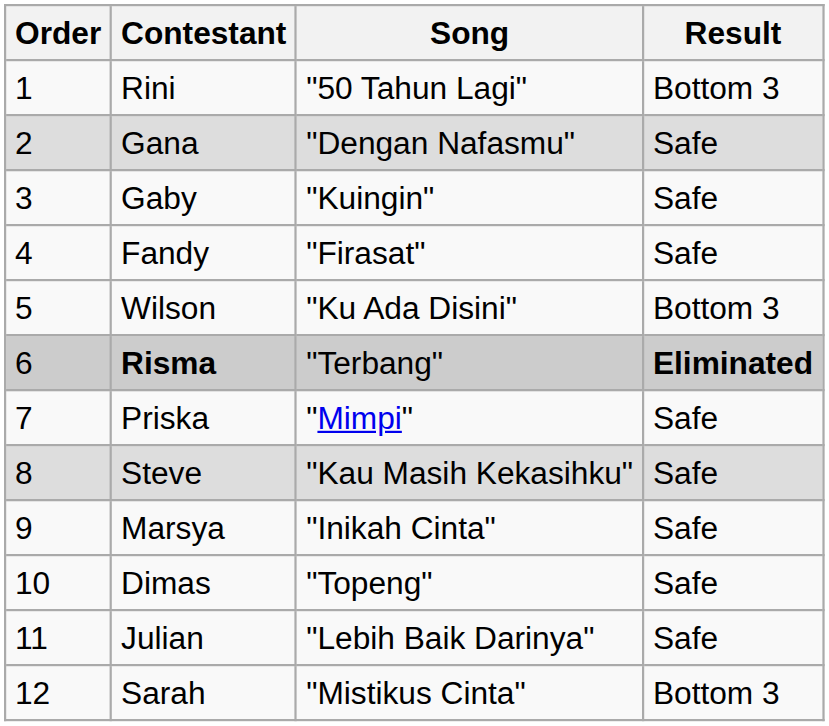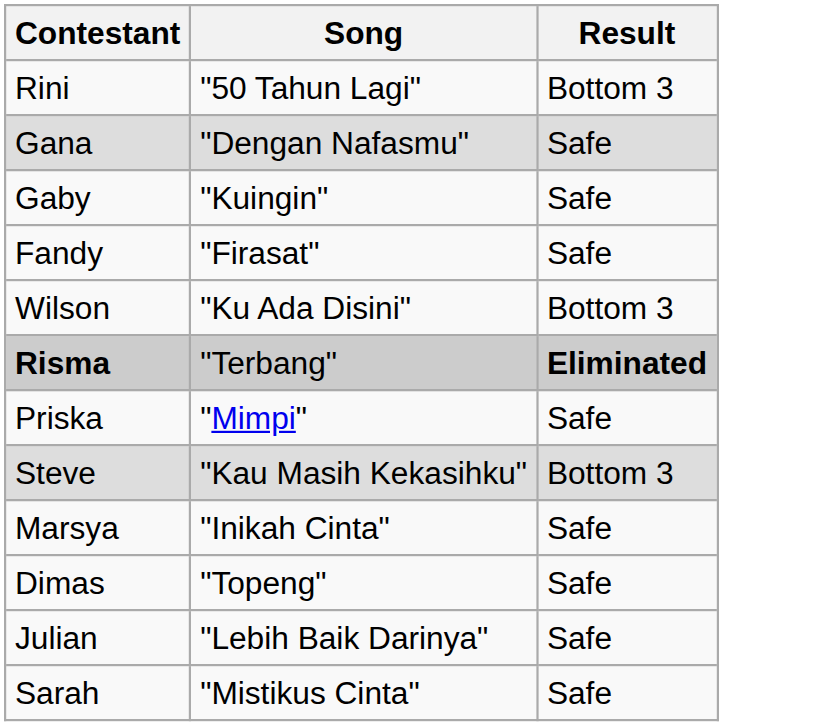- column: Order | 1 | 2 | 3 | 4 | 5 | 6 | 7 | 8 | 9 | 10 | 11 | 12
Steve | Result: Safe -> Bottom 3
Sarah | Result: Bottom 3 -> Safe
